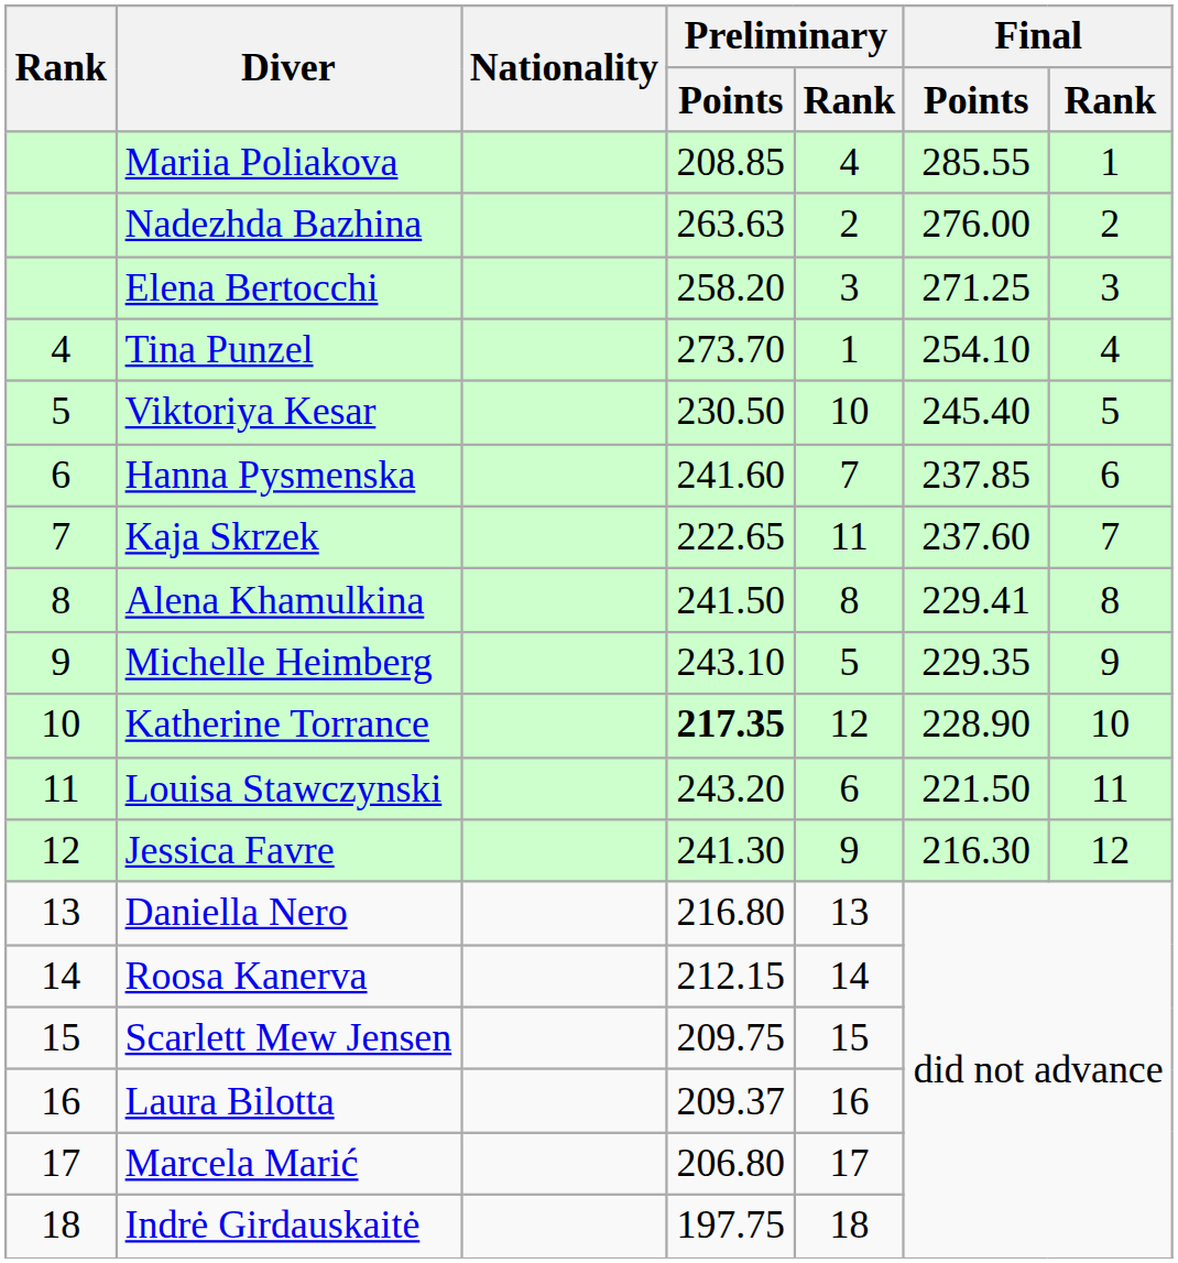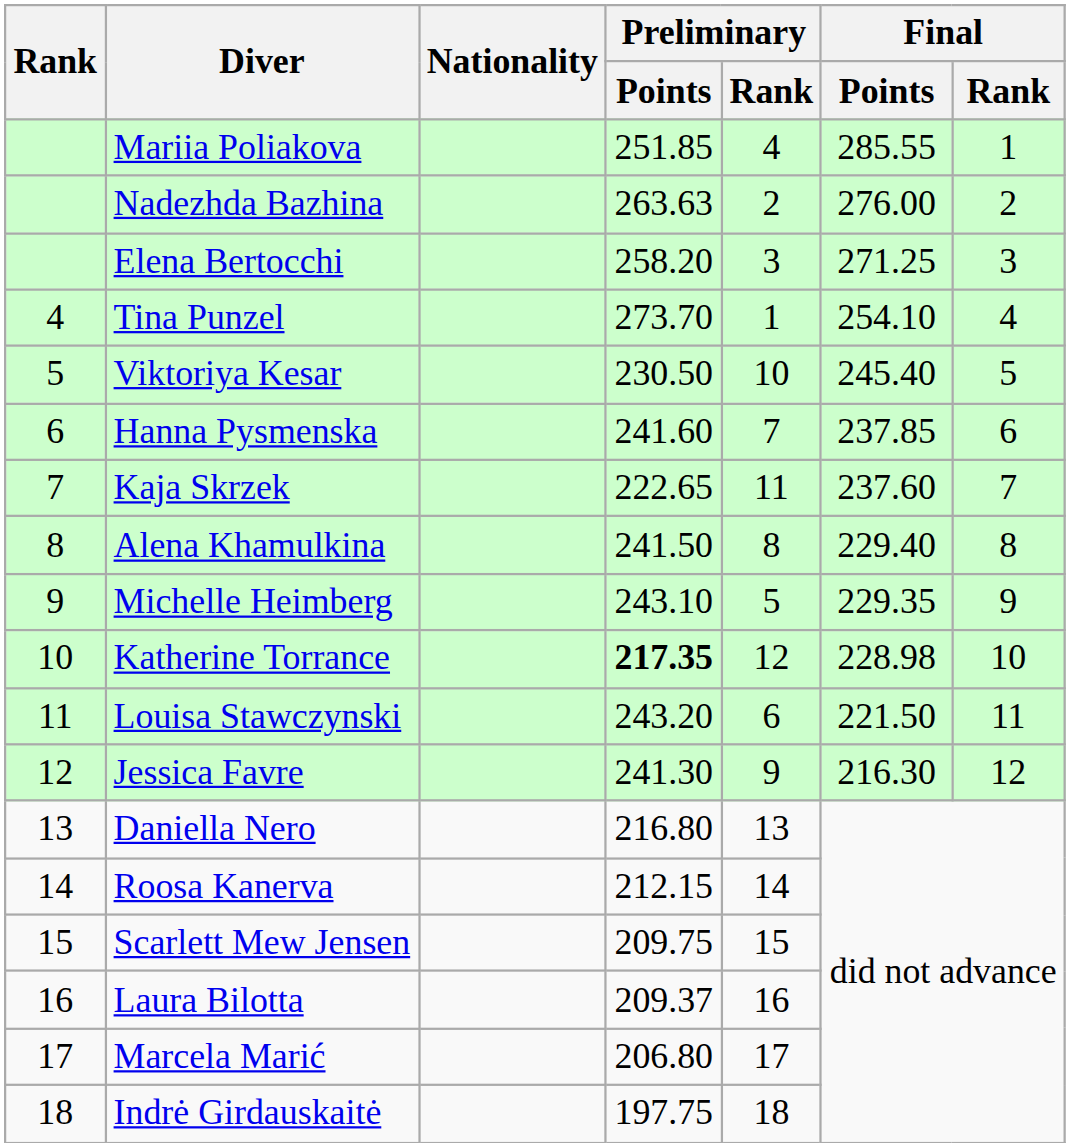Mariia Poliakova | Preliminary / Points: 208.85 -> 251.85
Alena Khamulkina | Final / Points: 229.41 -> 229.40
Katherine Torrance | Final / Points: 228.90 -> 228.98
